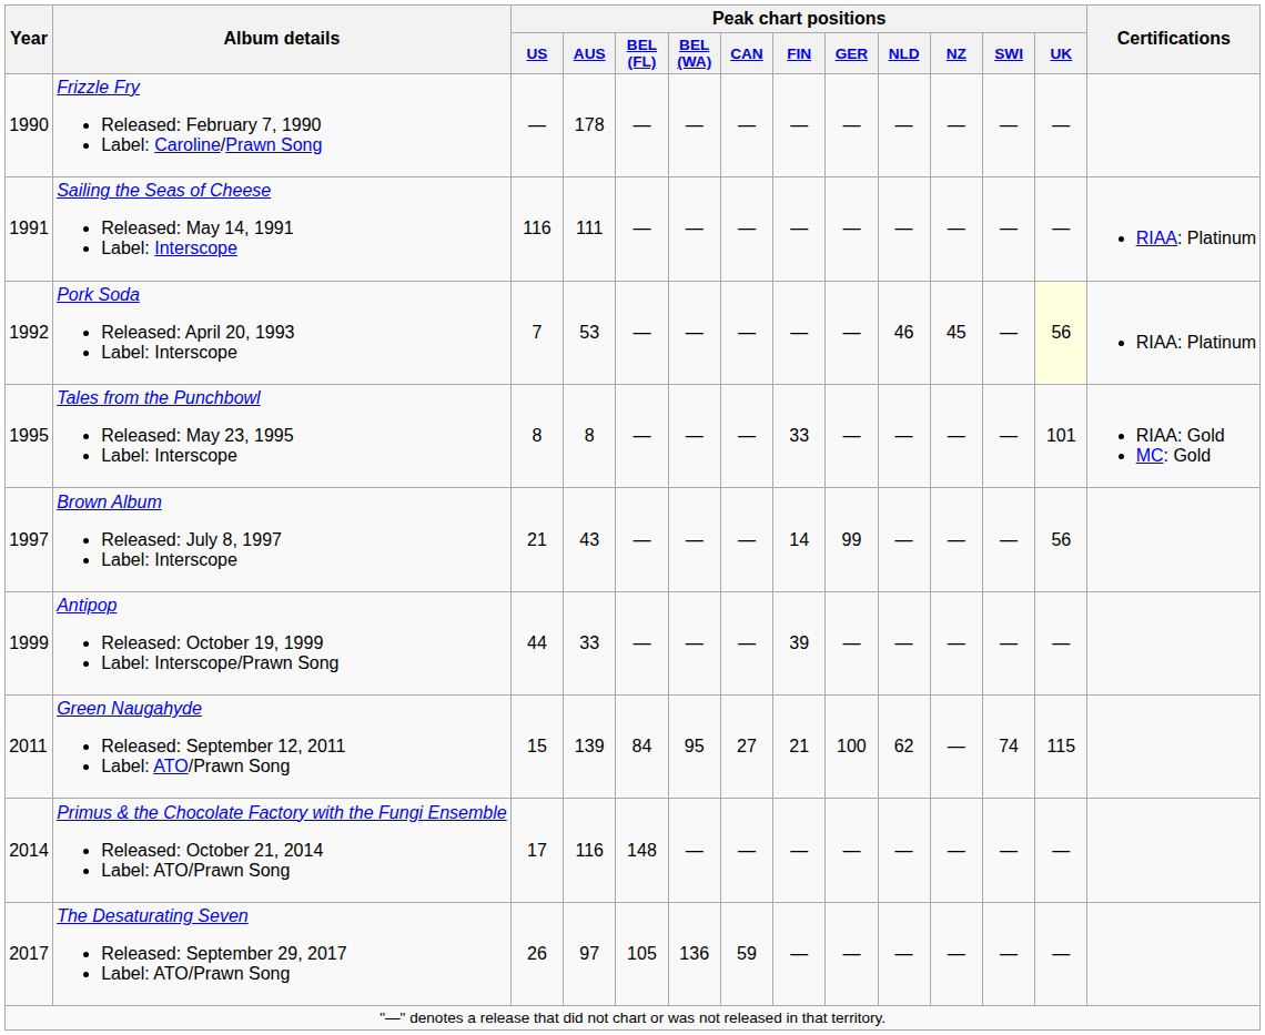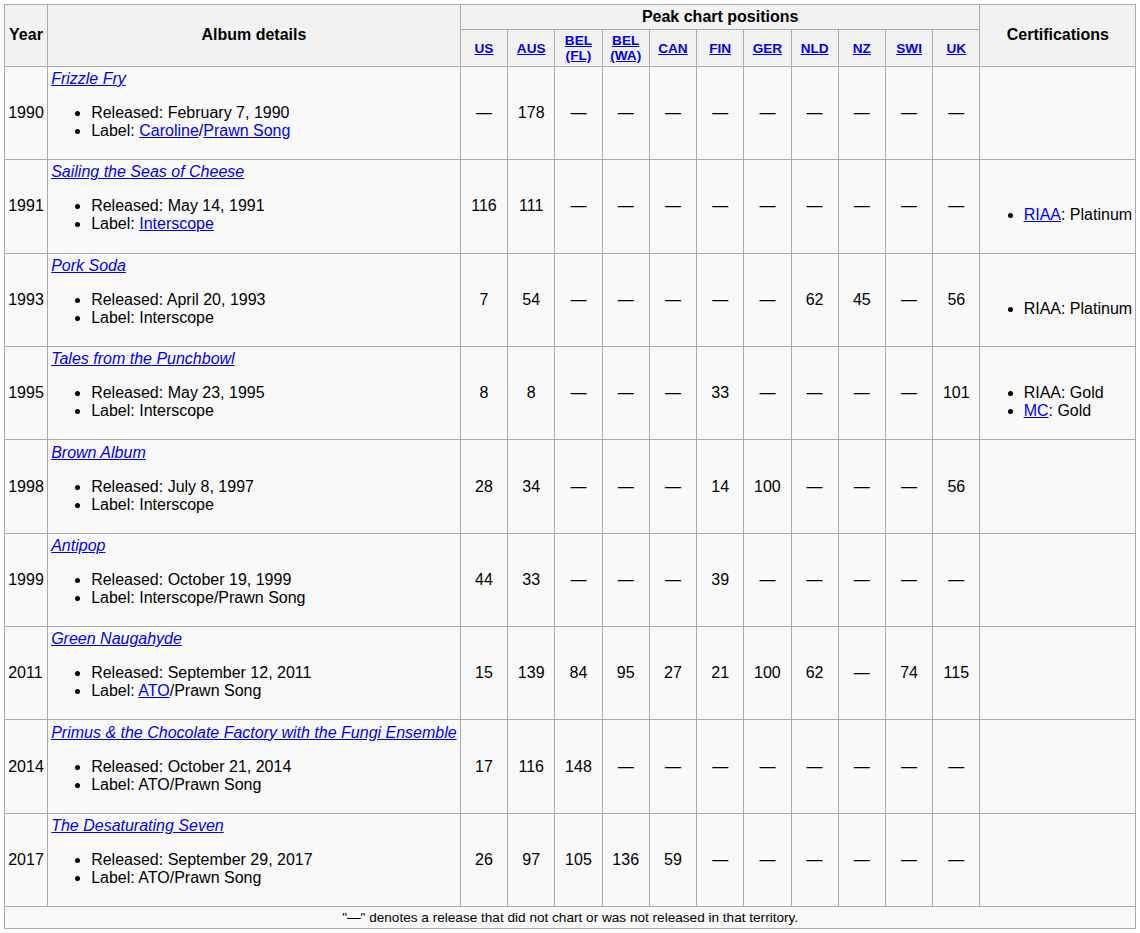Pork Soda Released: April 20, 1993 Label: Interscope | Year: 1992 -> 1993
Pork Soda Released: April 20, 1993 Label: Interscope | Peak chart positions / AUS: 53 -> 54
Pork Soda Released: April 20, 1993 Label: Interscope | Peak chart positions / NLD: 46 -> 62
Pork Soda Released: April 20, 1993 Label: Interscope | Peak chart positions / UK: lightyellow background -> no background
Brown Album Released: July 8, 1997 Label: Interscope | Year: 1997 -> 1998
Brown Album Released: July 8, 1997 Label: Interscope | Peak chart positions / US: 21 -> 28
Brown Album Released: July 8, 1997 Label: Interscope | Peak chart positions / AUS: 43 -> 34
Brown Album Released: July 8, 1997 Label: Interscope | Peak chart positions / GER: 99 -> 100
